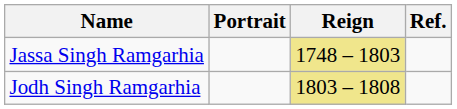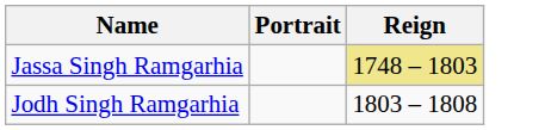- column: Ref.
Jodh Singh Ramgarhia | Reign: khaki background -> no background
